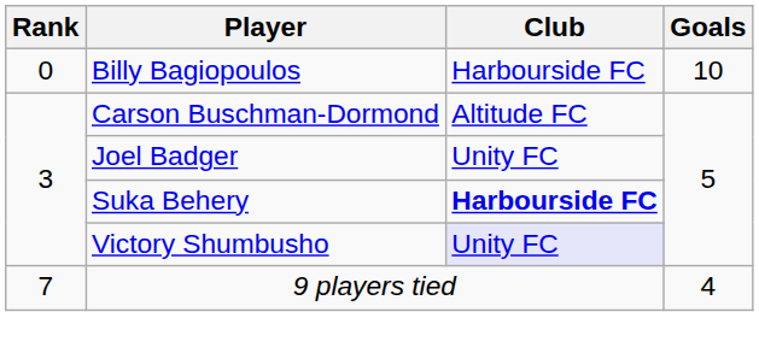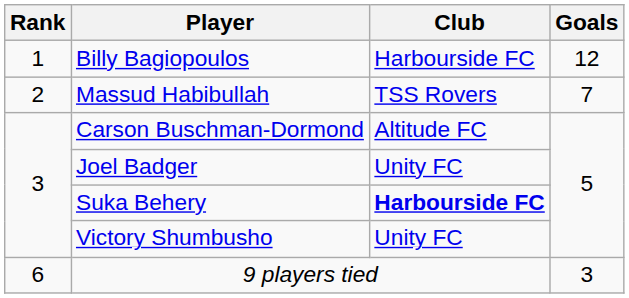Billy Bagiopoulos | Rank: 0 -> 1
Billy Bagiopoulos | Goals: 10 -> 12
+ row: 2 | Massud Habibullah | TSS Rovers | 7
Victory Shumbusho | Club: lavender background -> no background
9 players tied | Rank: 7 -> 6
9 players tied | Goals: 4 -> 3
